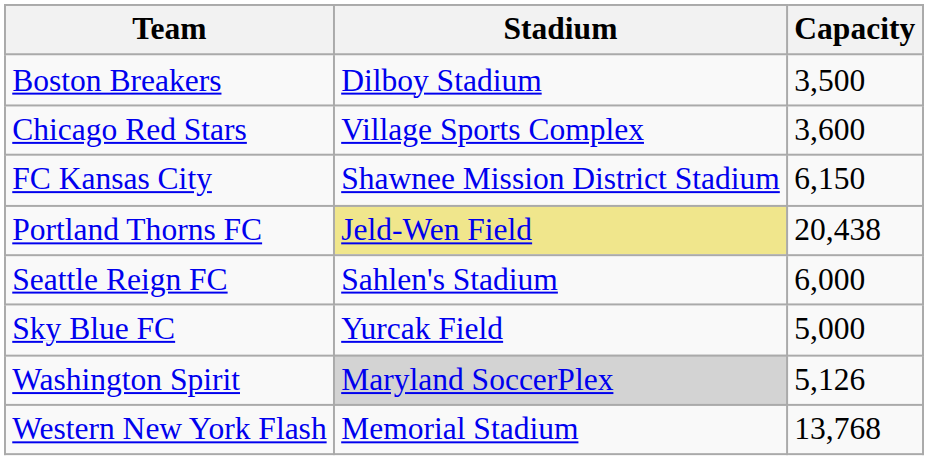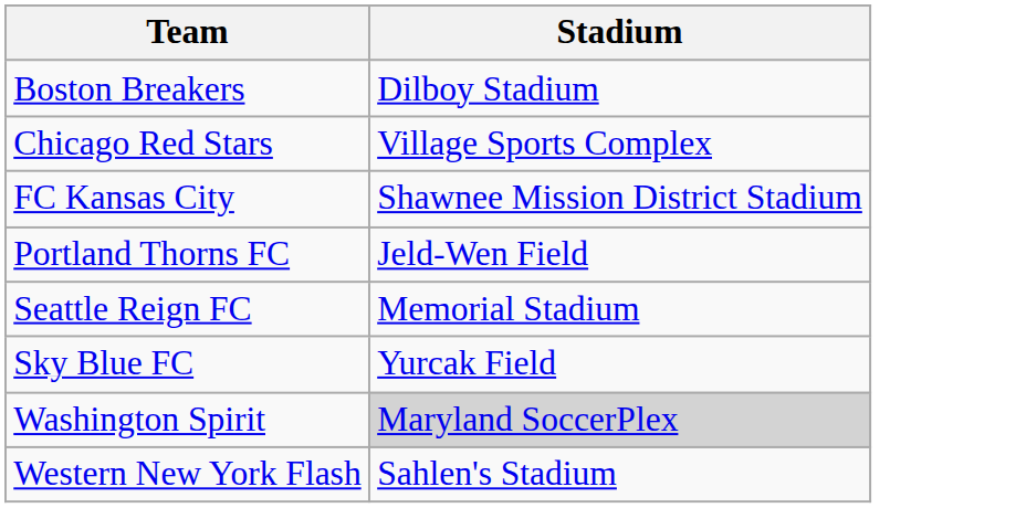- column: Capacity | 3,500 | 3,600 | 6,150 | 20,438 | 6,000 | 5,000 | 5,126 | 13,768
Portland Thorns FC | Stadium: khaki background -> no background
Seattle Reign FC | Stadium: Sahlen's Stadium -> Memorial Stadium
Western New York Flash | Stadium: Memorial Stadium -> Sahlen's Stadium
